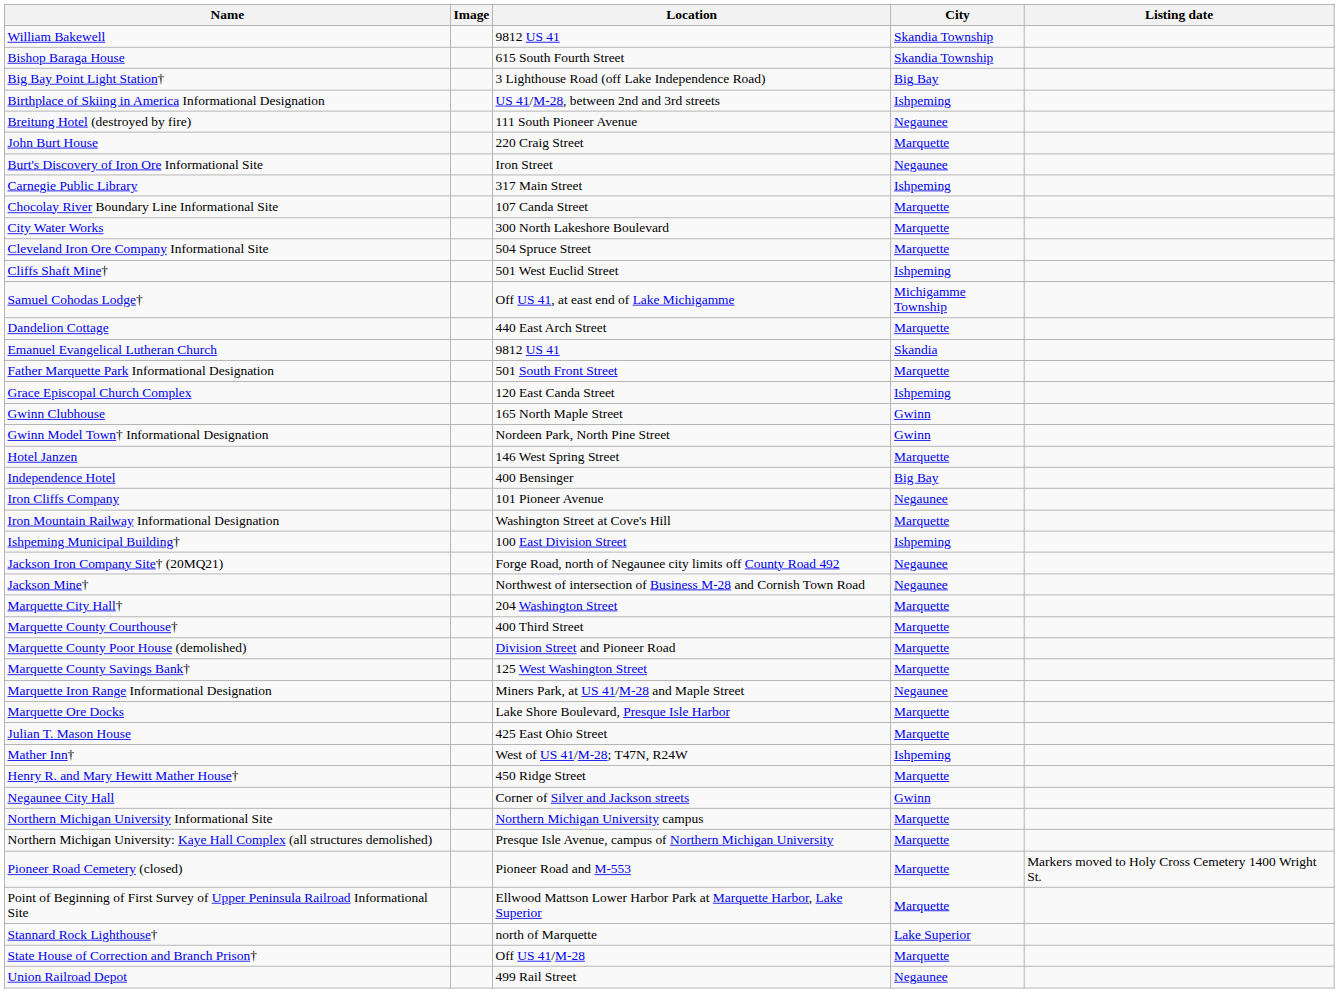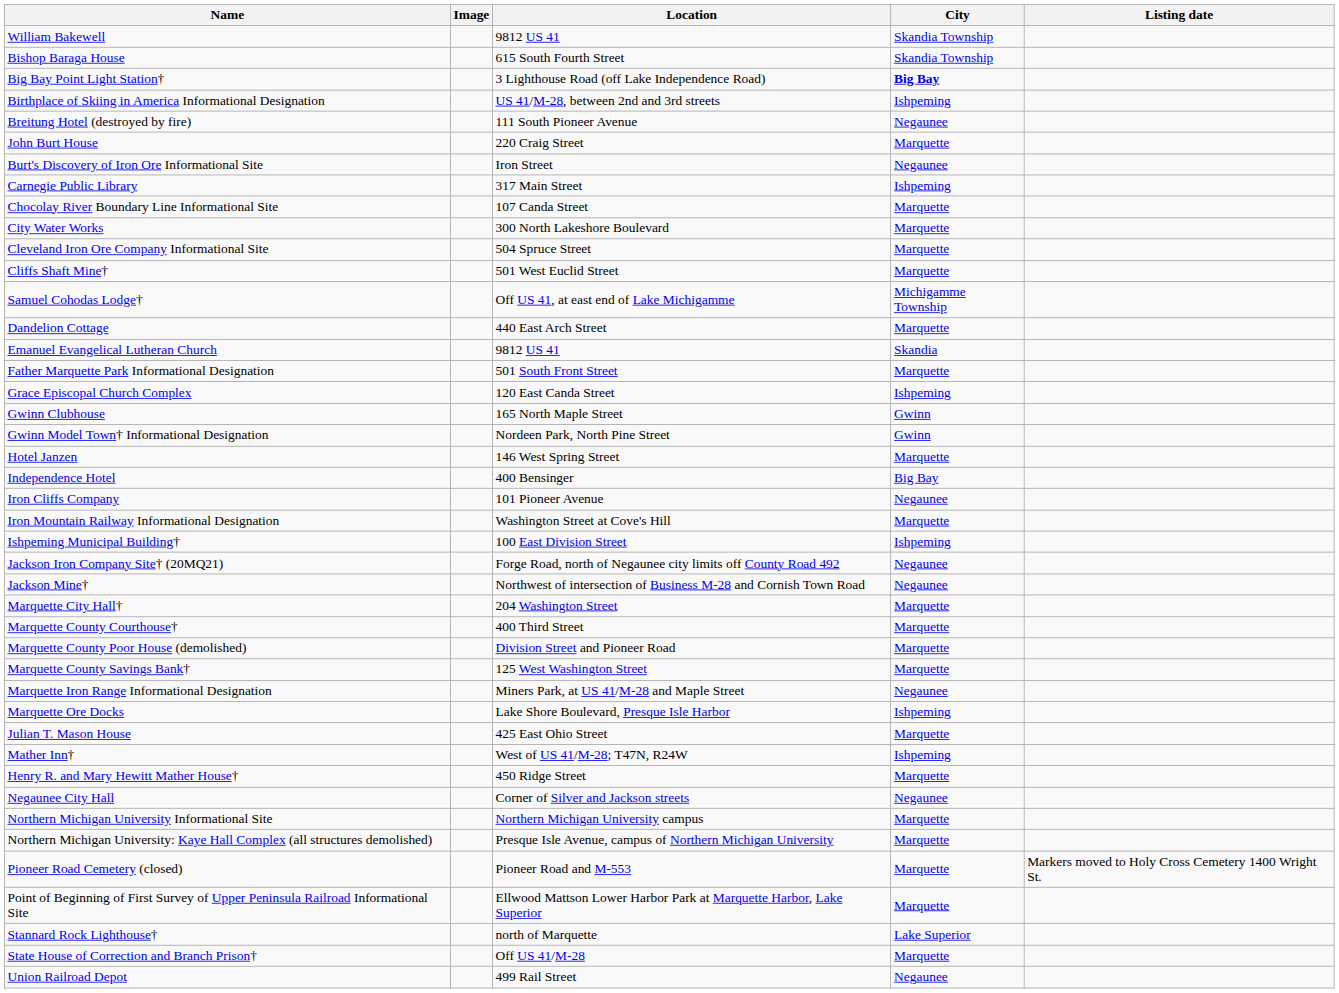Big Bay Point Light Station† | City: normal -> bold
Cliffs Shaft Mine† | City: Ishpeming -> Marquette
Marquette Ore Docks | City: Marquette -> Ishpeming
Negaunee City Hall | City: Gwinn -> Negaunee
